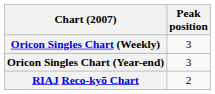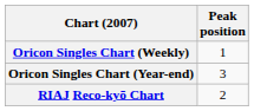Oricon Singles Chart (Weekly) | Peak position: 3 -> 1
